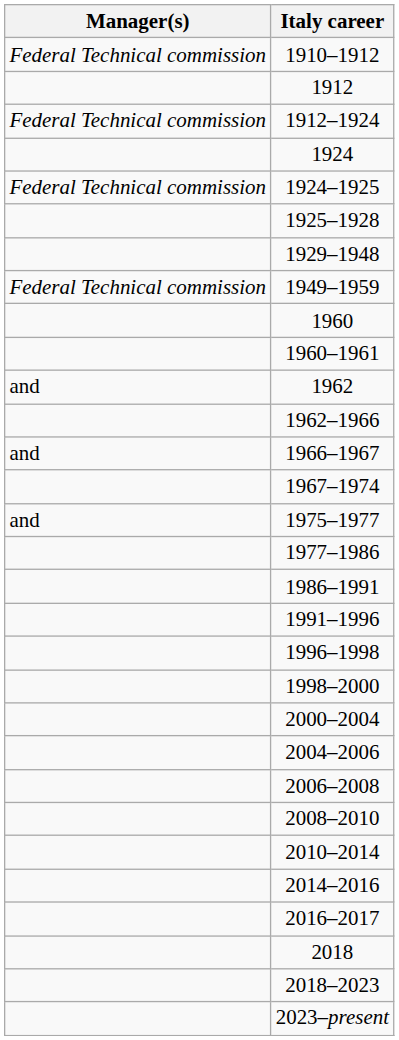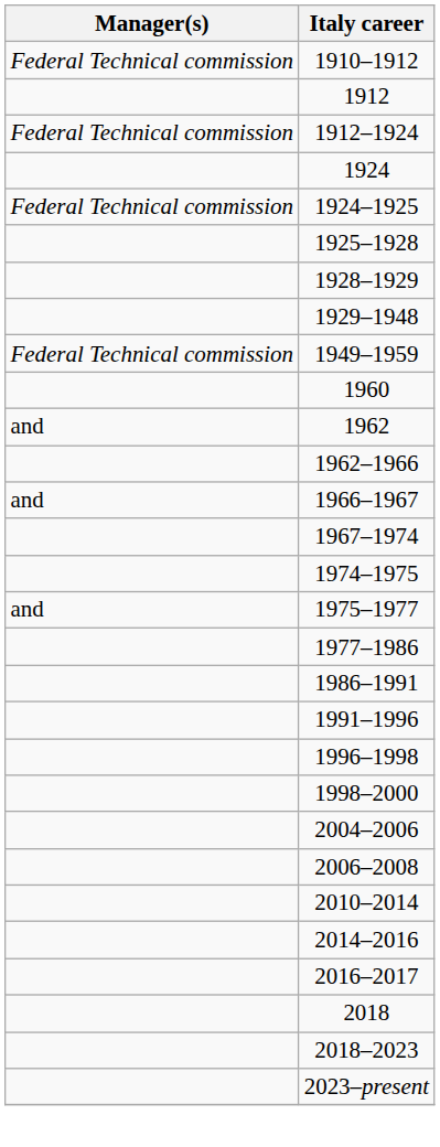+ row: 1928–1929
- row: 1960–1961
+ row: 1974–1975
- row: 2000–2004
- row: 2008–2010
